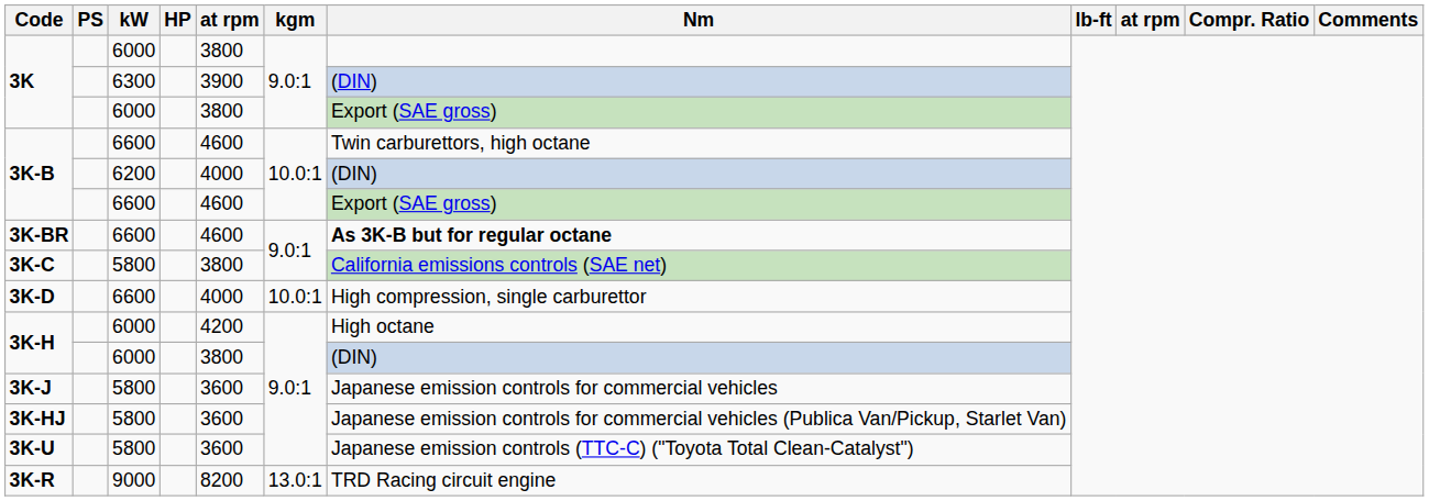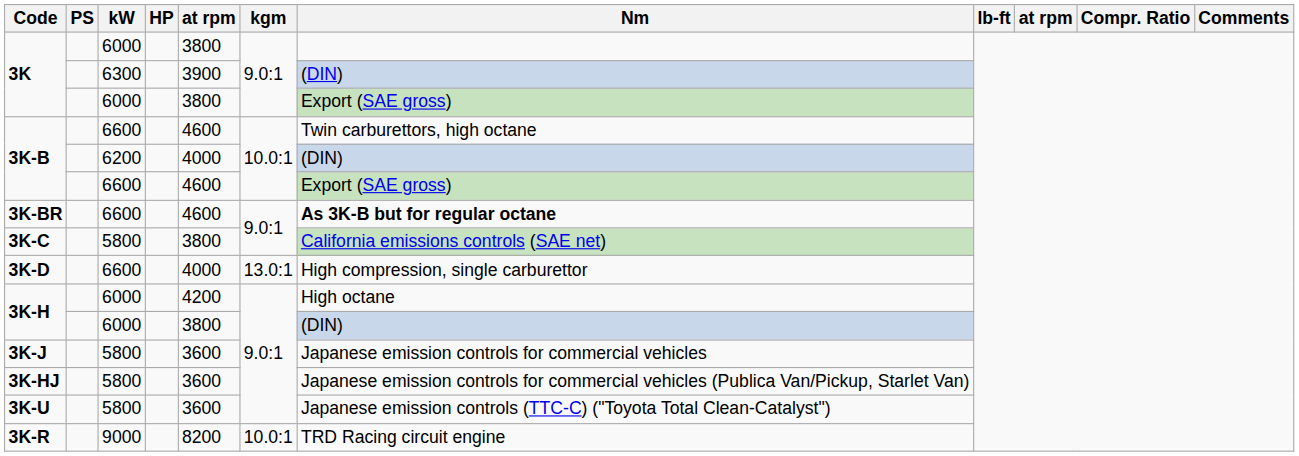3K-D | kgm: 10.0:1 -> 13.0:1
3K-R | kgm: 13.0:1 -> 10.0:1
